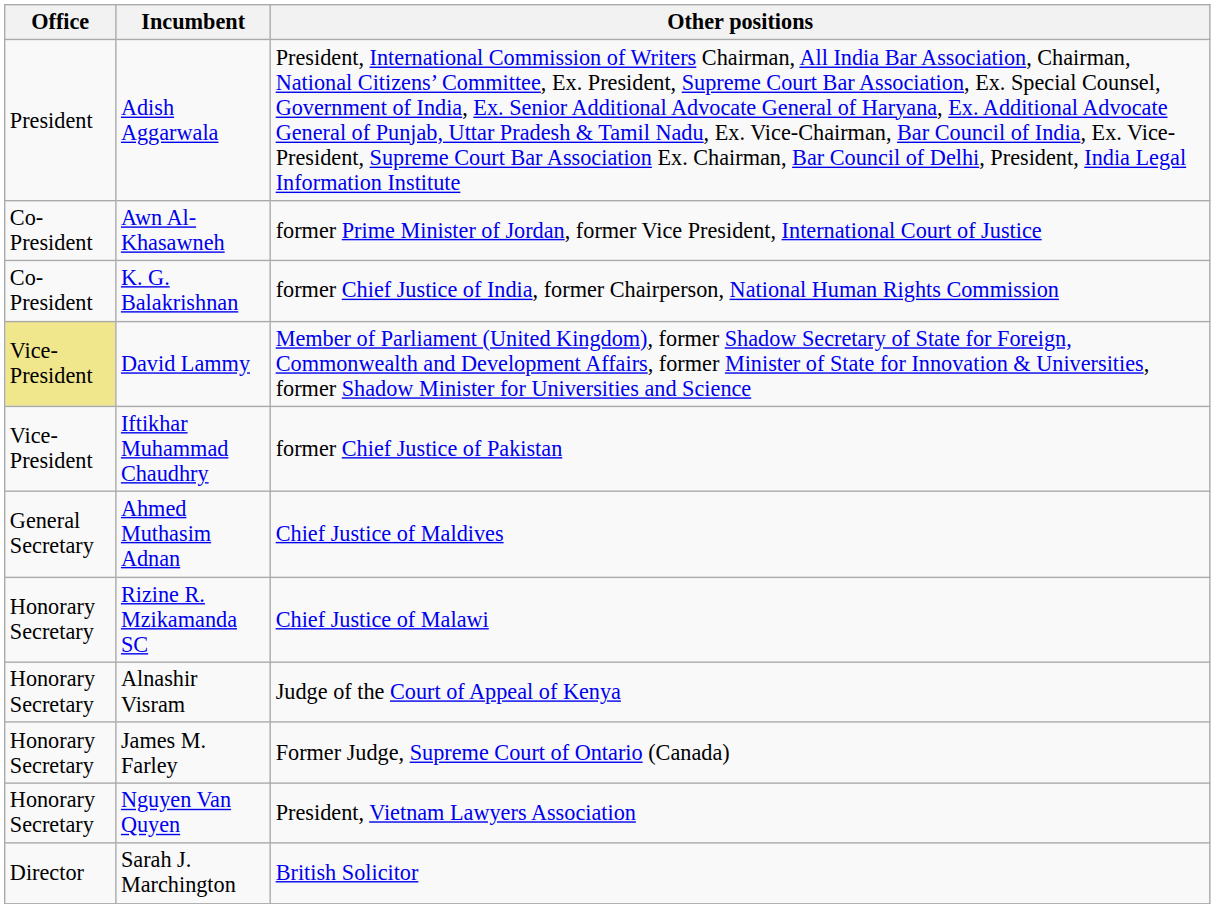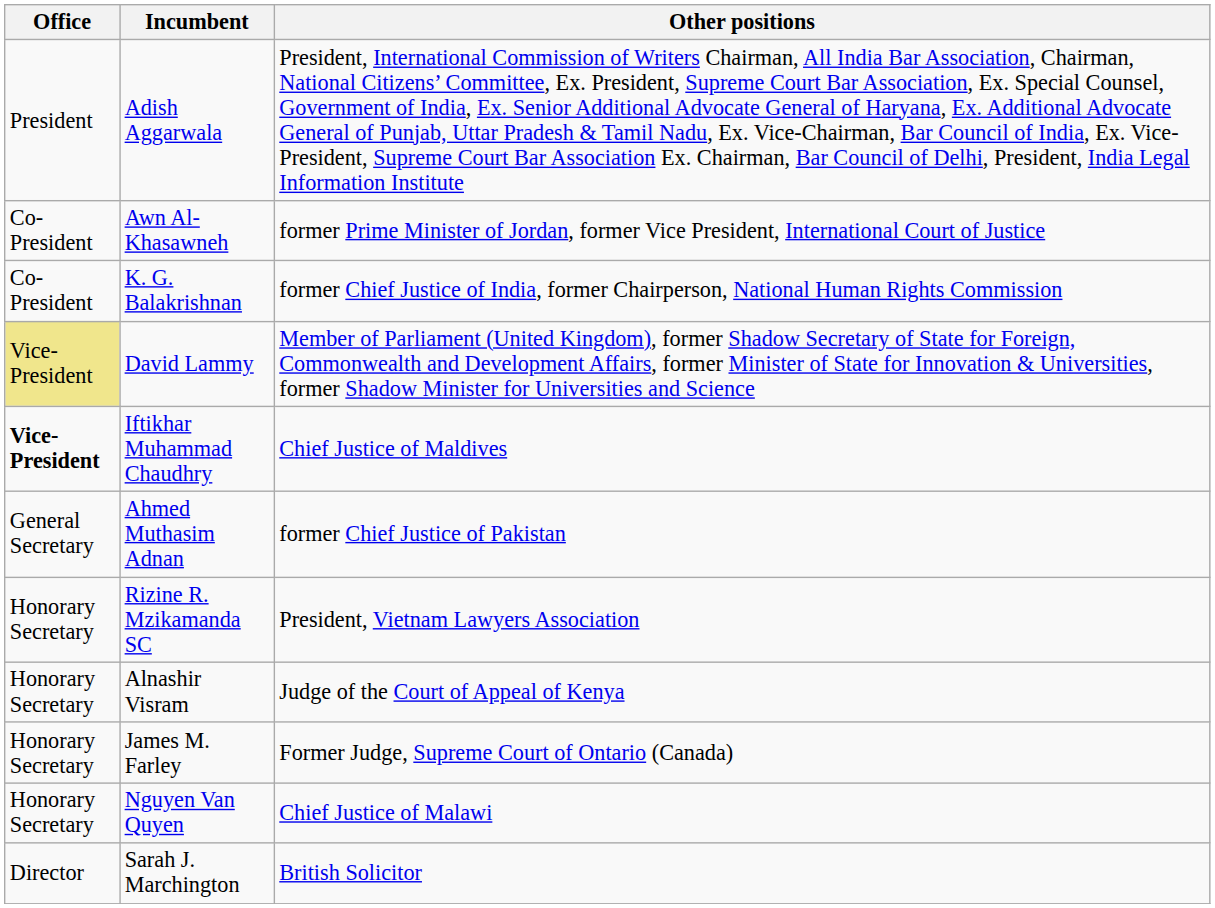Iftikhar Muhammad Chaudhry | Office: normal -> bold
Iftikhar Muhammad Chaudhry | Other positions: former Chief Justice of Pakistan -> Chief Justice of Maldives
Ahmed Muthasim Adnan | Other positions: Chief Justice of Maldives -> former Chief Justice of Pakistan
Rizine R. Mzikamanda SC | Other positions: Chief Justice of Malawi -> President, Vietnam Lawyers Association
Nguyen Van Quyen | Other positions: President, Vietnam Lawyers Association -> Chief Justice of Malawi
